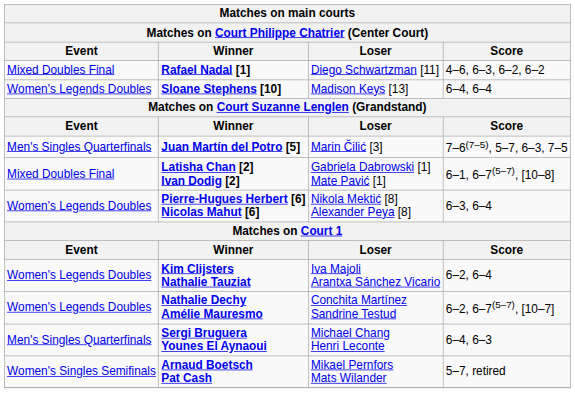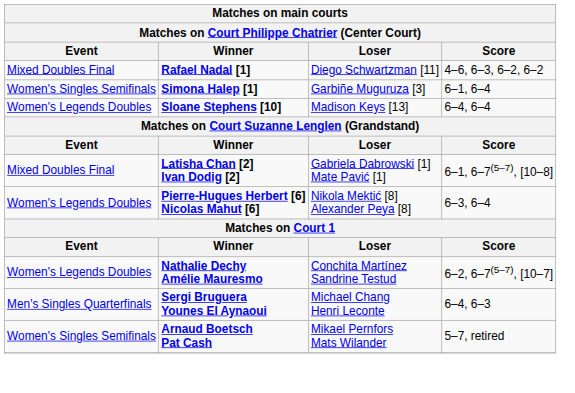+ row: Women's Singles Semifinals | Simona Halep [1] | Garbiñe Muguruza [3] | 6–1, 6–4
- row: Men's Singles Quarterfinals | Juan Martín del Potro [5] | Marin Čilić [3] | 7–6(7–5), 5–7, 6–3, 7–5
- row: Women's Legends Doubles | Kim Clijsters Nathalie Tauziat | Iva Majoli Arantxa Sánchez Vicario | 6–2, 6–4
